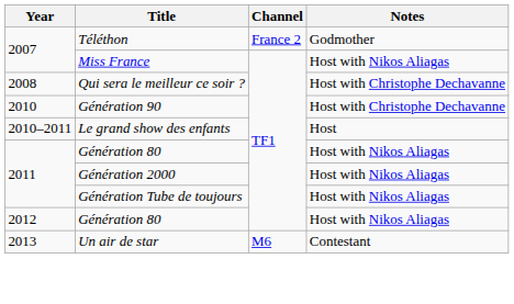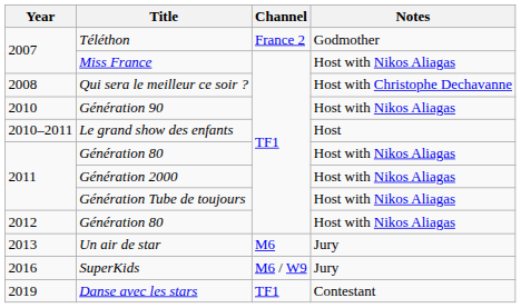Génération 90 | Notes: Host with Christophe Dechavanne -> Host with Nikos Aliagas
Un air de star | Notes: Contestant -> Jury
+ row: 2016 | SuperKids | M6 / W9 | Jury
+ row: 2019 | Danse avec les stars | TF1 | Contestant
